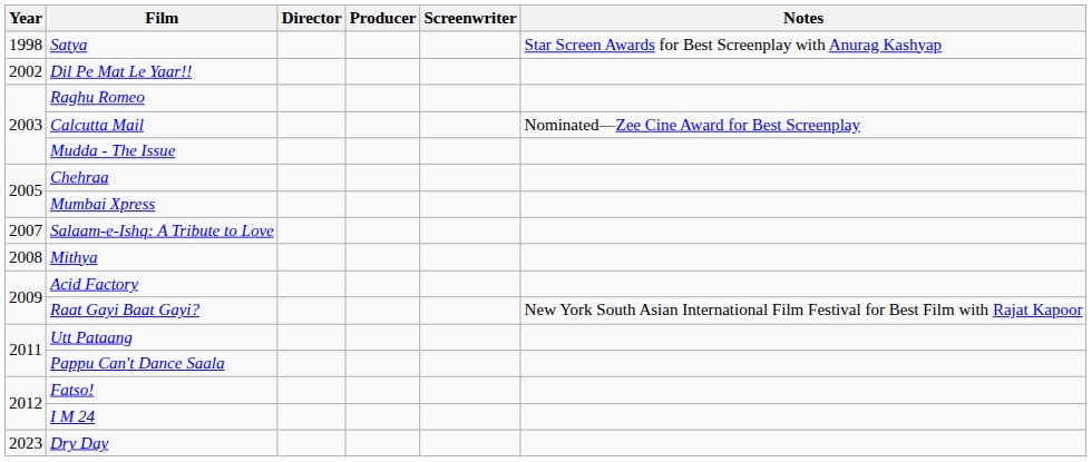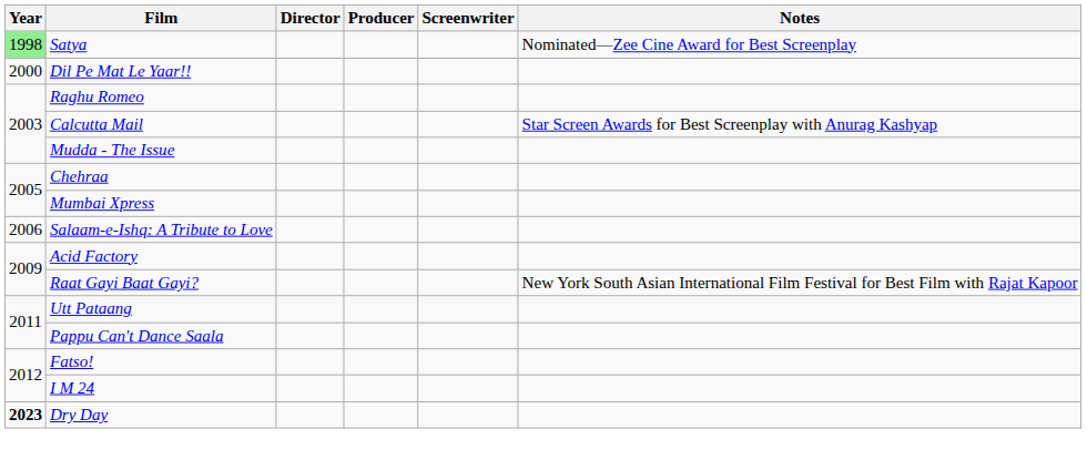Satya | Year: no background -> lightgreen background
Satya | Notes: Star Screen Awards for Best Screenplay with Anurag Kashyap -> Nominated—Zee Cine Award for Best Screenplay
Dil Pe Mat Le Yaar!! | Year: 2002 -> 2000
Calcutta Mail | Notes: Nominated—Zee Cine Award for Best Screenplay -> Star Screen Awards for Best Screenplay with Anurag Kashyap
Salaam-e-Ishq: A Tribute to Love | Year: 2007 -> 2006
- row: 2008 | Mithya
Dry Day | Year: normal -> bold
